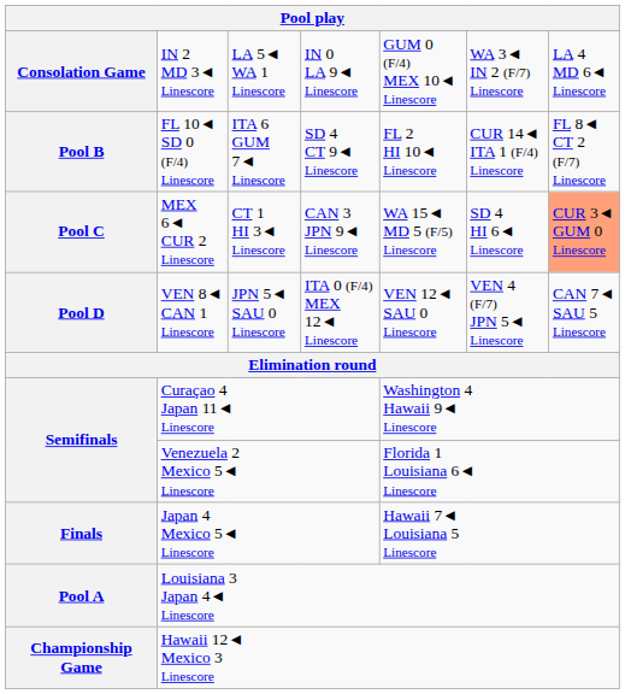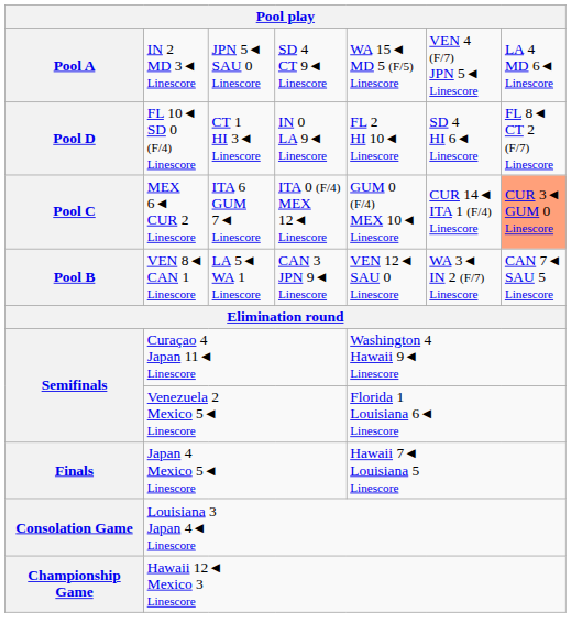IN 2 MD 3◄ Linescore | column 1: Consolation Game -> Pool A
IN 2 MD 3◄ Linescore | column 3: LA 5◄ WA 1 Linescore -> JPN 5◄ SAU 0 Linescore
IN 2 MD 3◄ Linescore | column 4: IN 0 LA 9◄ Linescore -> SD 4 CT 9◄ Linescore
IN 2 MD 3◄ Linescore | column 5: GUM 0 (F/4) MEX 10◄ Linescore -> WA 15◄ MD 5 (F/5) Linescore
IN 2 MD 3◄ Linescore | column 6: WA 3◄ IN 2 (F/7) Linescore -> VEN 4 (F/7) JPN 5◄ Linescore
FL 10◄ SD 0 (F/4) Linescore | column 1: Pool B -> Pool D
FL 10◄ SD 0 (F/4) Linescore | column 3: ITA 6 GUM 7◄ Linescore -> CT 1 HI 3◄ Linescore
FL 10◄ SD 0 (F/4) Linescore | column 4: SD 4 CT 9◄ Linescore -> IN 0 LA 9◄ Linescore
FL 10◄ SD 0 (F/4) Linescore | column 6: CUR 14◄ ITA 1 (F/4) Linescore -> SD 4 HI 6◄ Linescore
MEX 6◄ CUR 2 Linescore | column 3: CT 1 HI 3◄ Linescore -> ITA 6 GUM 7◄ Linescore
MEX 6◄ CUR 2 Linescore | column 4: CAN 3 JPN 9◄ Linescore -> ITA 0 (F/4) MEX 12◄ Linescore
MEX 6◄ CUR 2 Linescore | column 5: WA 15◄ MD 5 (F/5) Linescore -> GUM 0 (F/4) MEX 10◄ Linescore
MEX 6◄ CUR 2 Linescore | column 6: SD 4 HI 6◄ Linescore -> CUR 14◄ ITA 1 (F/4) Linescore
VEN 8◄ CAN 1 Linescore | column 1: Pool D -> Pool B
VEN 8◄ CAN 1 Linescore | column 3: JPN 5◄ SAU 0 Linescore -> LA 5◄ WA 1 Linescore
VEN 8◄ CAN 1 Linescore | column 4: ITA 0 (F/4) MEX 12◄ Linescore -> CAN 3 JPN 9◄ Linescore
VEN 8◄ CAN 1 Linescore | column 6: VEN 4 (F/7) JPN 5◄ Linescore -> WA 3◄ IN 2 (F/7) Linescore
Louisiana 3 Japan 4◄ Linescore | column 1: Pool A -> Consolation Game
